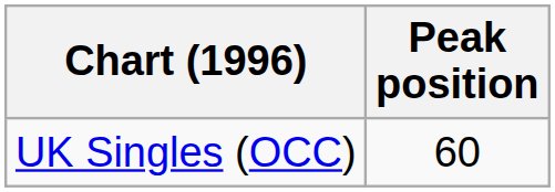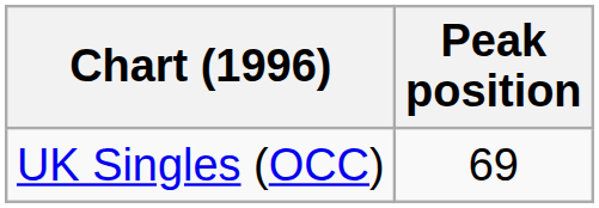UK Singles (OCC) | Peak position: 60 -> 69
